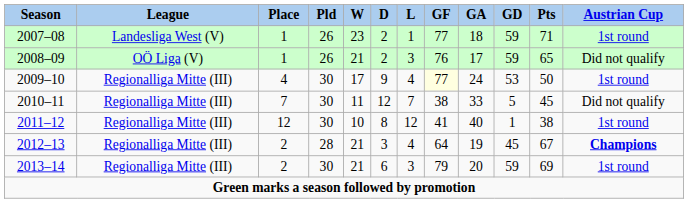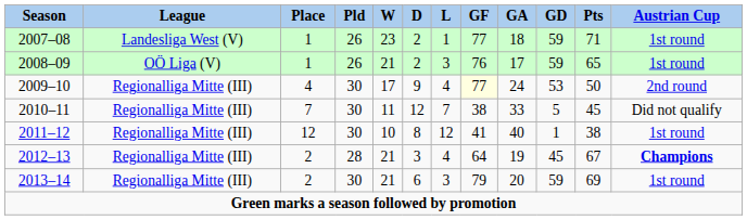2008–09 | Austrian Cup: Did not qualify -> 1st round
2009–10 | Austrian Cup: 1st round -> 2nd round
